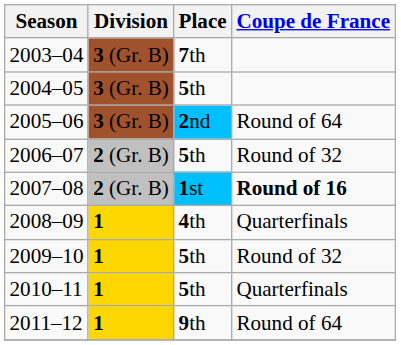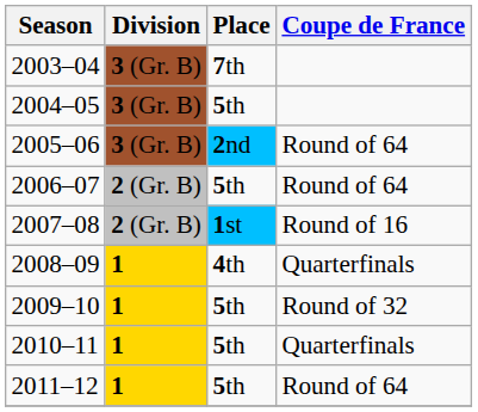2006–07 | Coupe de France: Round of 32 -> Round of 64
2007–08 | Coupe de France: bold -> normal
2011–12 | Place: 9th -> 5th
